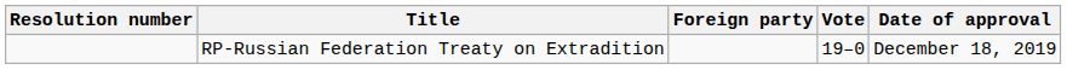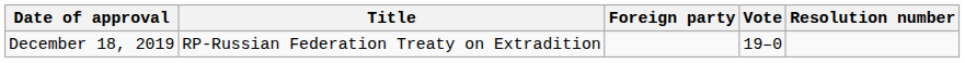columns swapped: Resolution number <-> Date of approval
